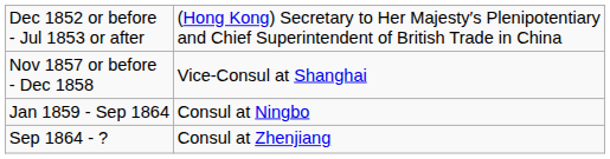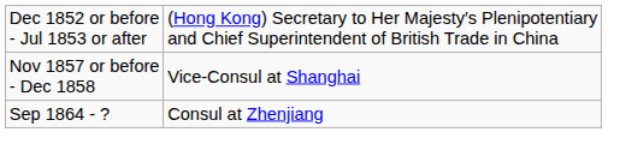- row: Jan 1859 - Sep 1864 | Consul at Ningbo
